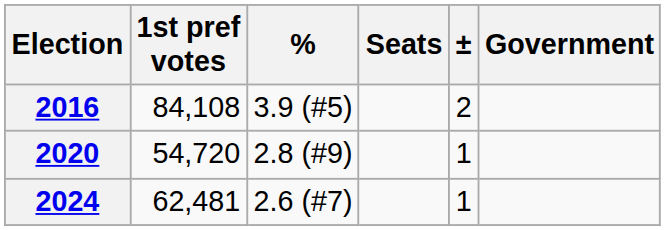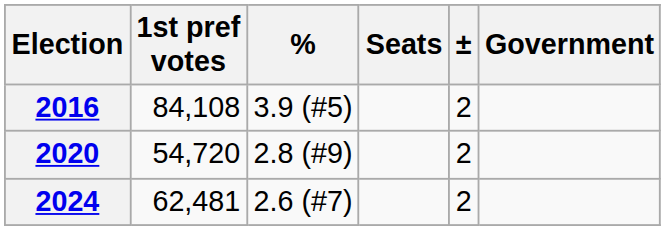2020 | ±: 1 -> 2
2024 | ±: 1 -> 2
